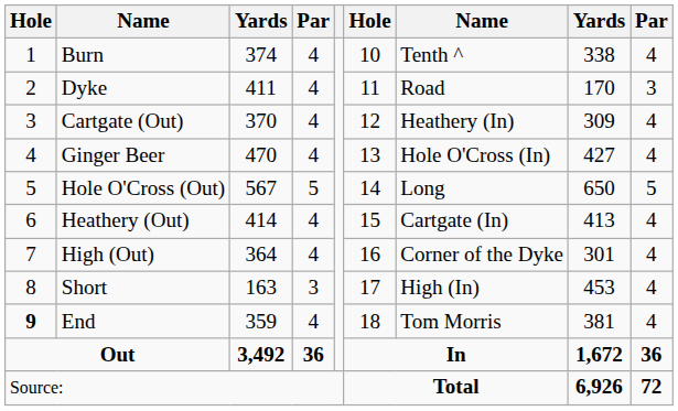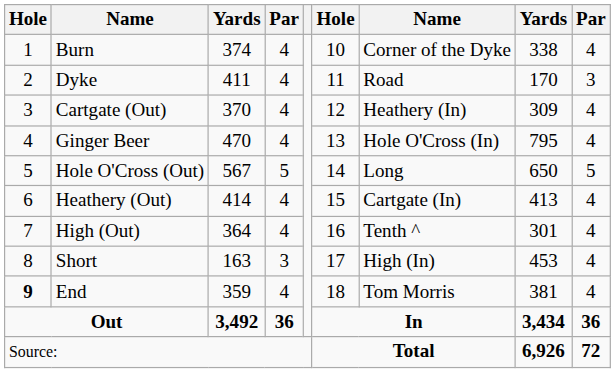Burn | column 7: Tenth ^ -> Corner of the Dyke
Ginger Beer | column 8: 427 -> 795
High (Out) | column 7: Corner of the Dyke -> Tenth ^
Out | column 8: 1,672 -> 3,434
